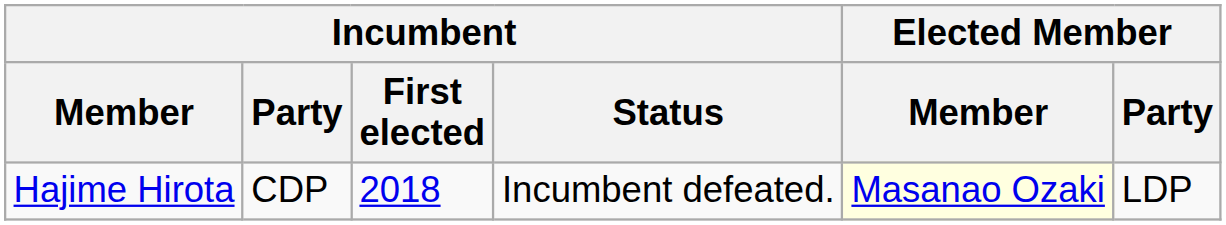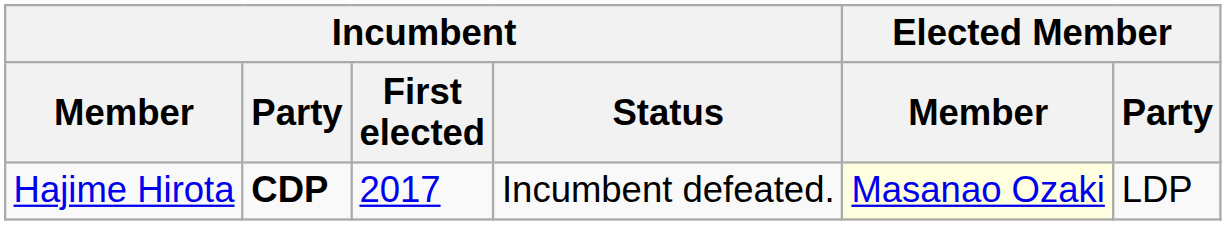Hajime Hirota | Incumbent / Party: normal -> bold
Hajime Hirota | Incumbent / First elected: 2018 -> 2017
